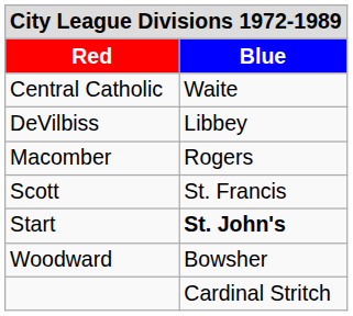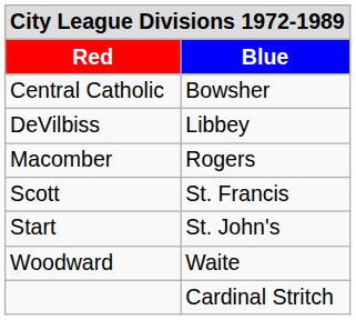Central Catholic | Blue: Waite -> Bowsher
Start | Blue: bold -> normal
Woodward | Blue: Bowsher -> Waite
